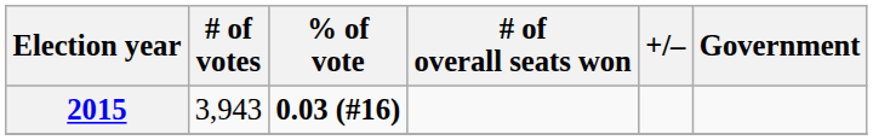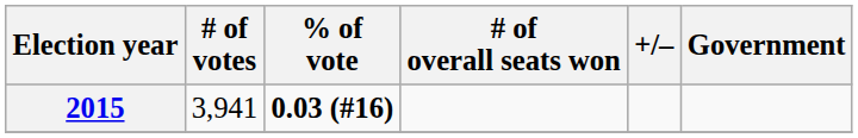2015 | # of votes: 3,943 -> 3,941
